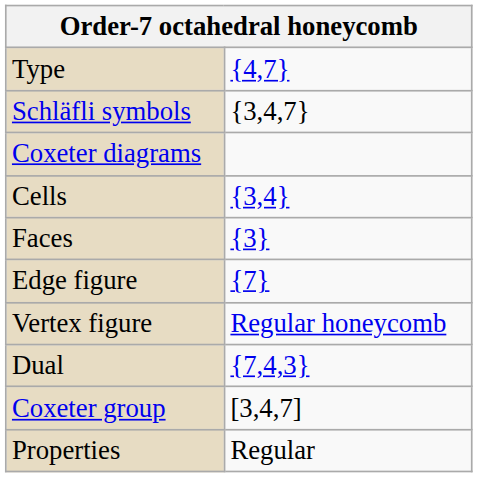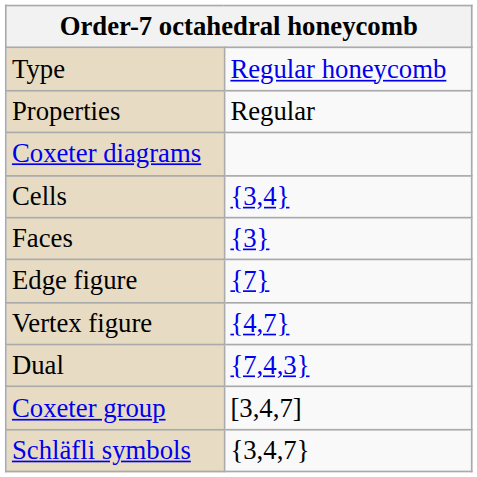Type | column 2: {4,7} -> Regular honeycomb
rows swapped: Schläfli symbols <-> Properties
Vertex figure | column 2: Regular honeycomb -> {4,7}
